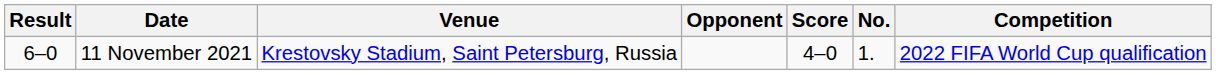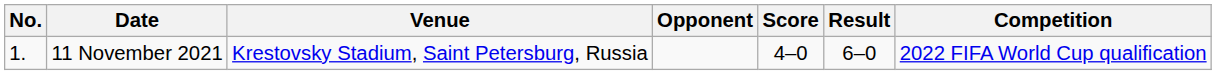columns swapped: No. <-> Result
